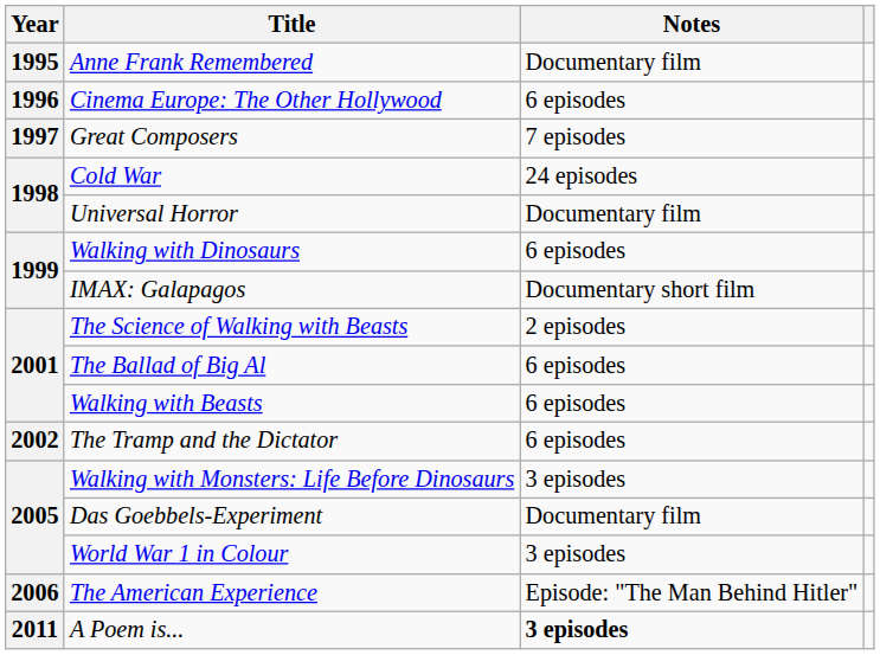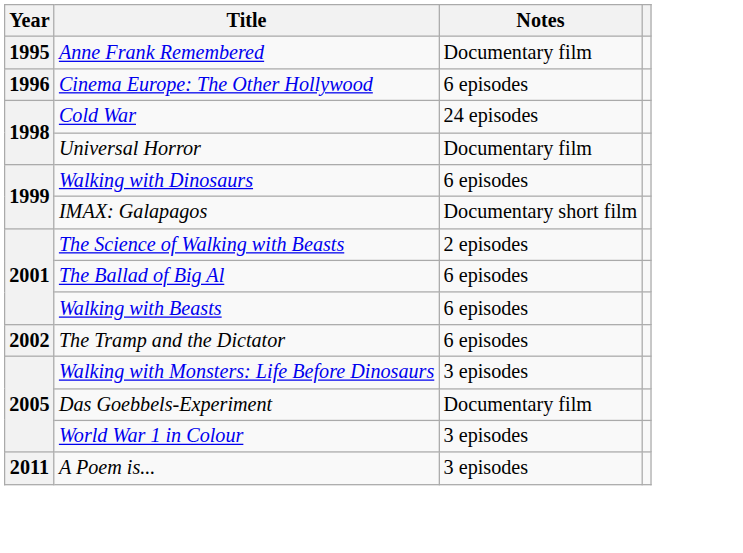- row: 1997 | Great Composers | 7 episodes
- row: 2006 | The American Experience | Episode: "The Man Behind Hitler"
A Poem is... | Notes: bold -> normal
